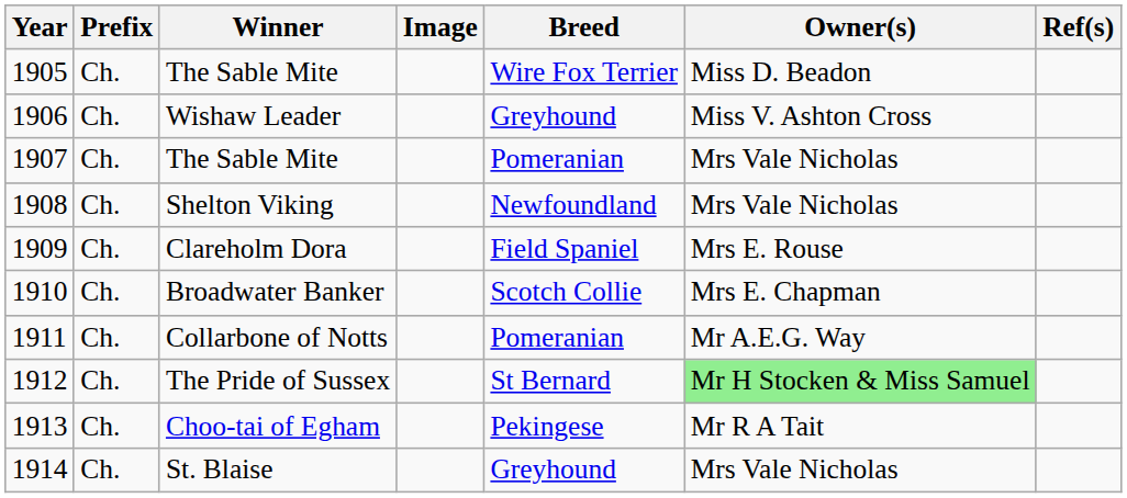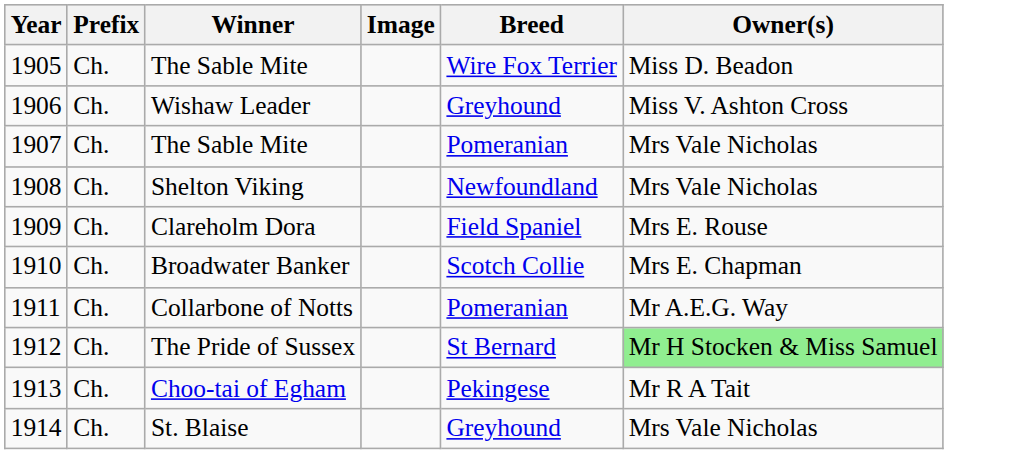- column: Ref(s)
